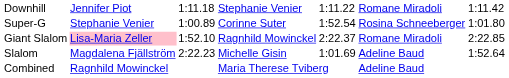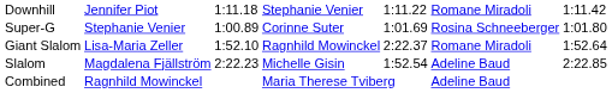Super-G | column 5: 1:52.54 -> 1:01.69
Giant Slalom | column 2: pink background -> no background
Giant Slalom | column 7: 2:22.85 -> 1:52.64
Slalom | column 5: 1:01.69 -> 1:52.54
Slalom | column 7: 1:52.64 -> 2:22.85
